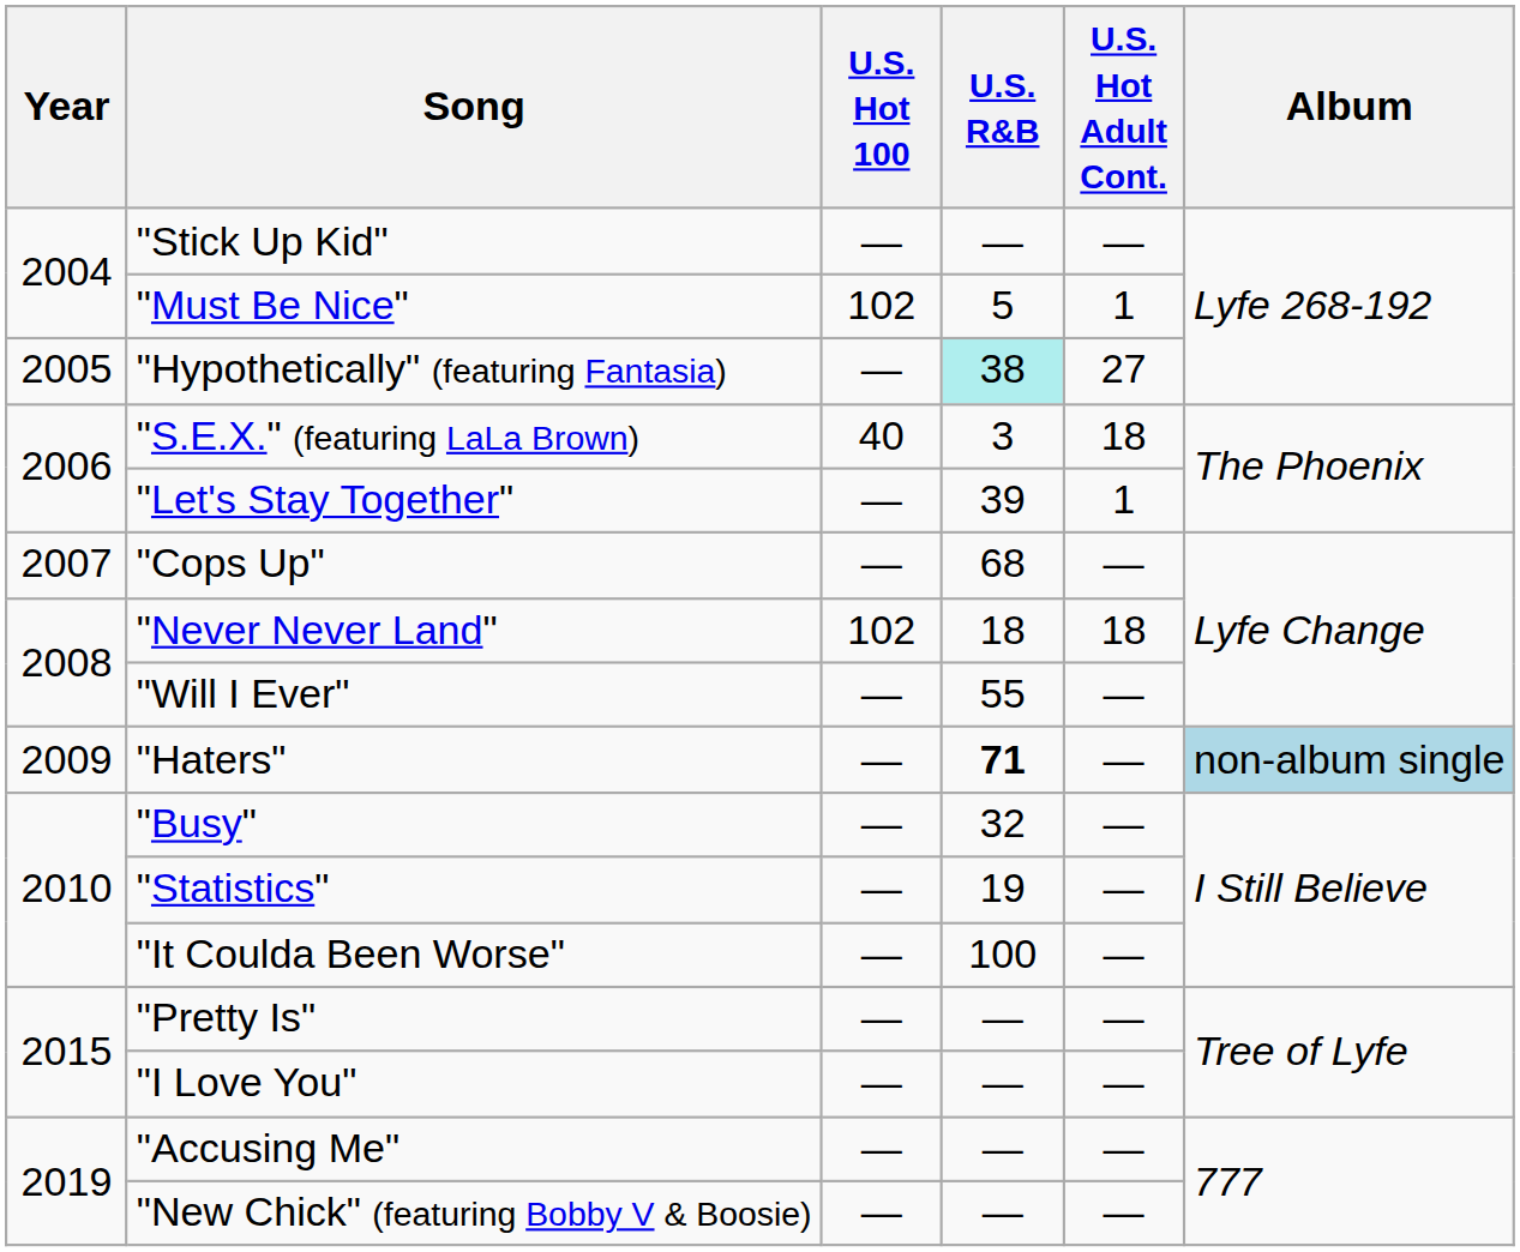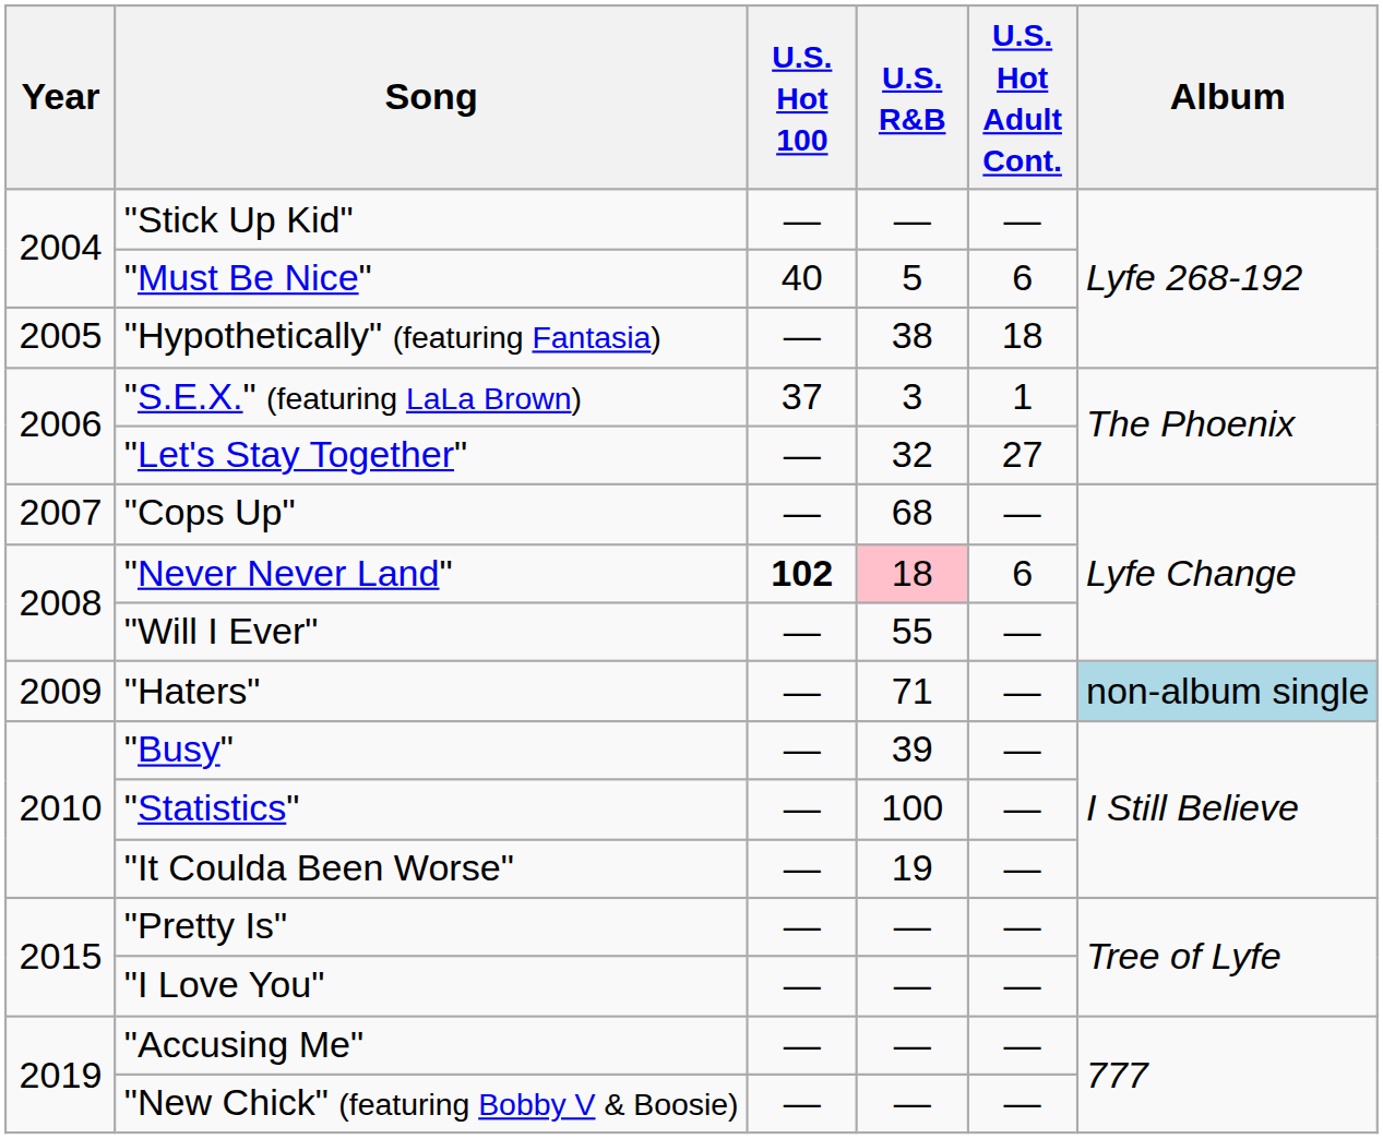"Must Be Nice" | U.S. Hot 100: 102 -> 40
"Must Be Nice" | U.S. Hot Adult Cont.: 1 -> 6
"Hypothetically" (featuring Fantasia) | U.S. R&B: paleturquoise background -> no background
"Hypothetically" (featuring Fantasia) | U.S. Hot Adult Cont.: 27 -> 18
"S.E.X." (featuring LaLa Brown) | U.S. Hot 100: 40 -> 37
"S.E.X." (featuring LaLa Brown) | U.S. Hot Adult Cont.: 18 -> 1
"Let's Stay Together" | U.S. R&B: 39 -> 32
"Let's Stay Together" | U.S. Hot Adult Cont.: 1 -> 27
"Never Never Land" | U.S. Hot 100: normal -> bold
"Never Never Land" | U.S. R&B: no background -> pink background
"Never Never Land" | U.S. Hot Adult Cont.: 18 -> 6
"Haters" | U.S. R&B: bold -> normal
"Busy" | U.S. R&B: 32 -> 39
"Statistics" | U.S. R&B: 19 -> 100
"It Coulda Been Worse" | U.S. R&B: 100 -> 19
